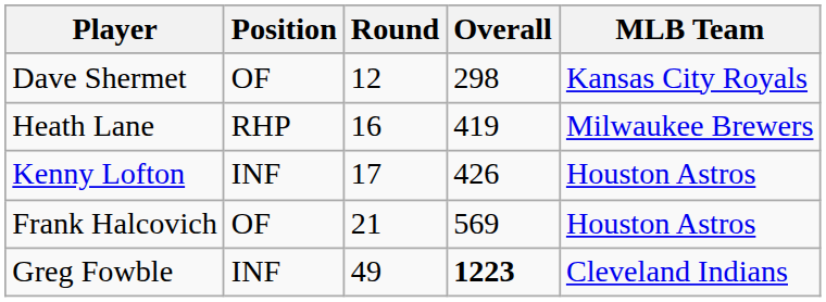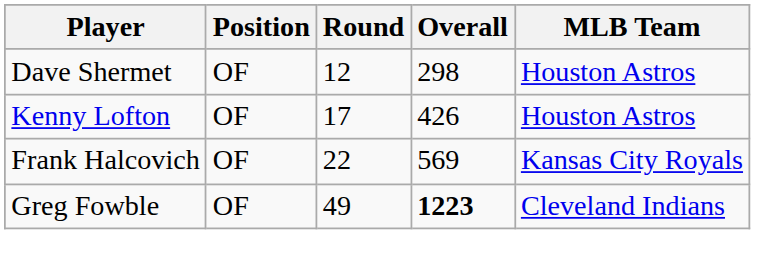Dave Shermet | MLB Team: Kansas City Royals -> Houston Astros
- row: Heath Lane | RHP | 16 | 419 | Milwaukee Brewers
Kenny Lofton | Position: INF -> OF
Frank Halcovich | Round: 21 -> 22
Frank Halcovich | MLB Team: Houston Astros -> Kansas City Royals
Greg Fowble | Position: INF -> OF
